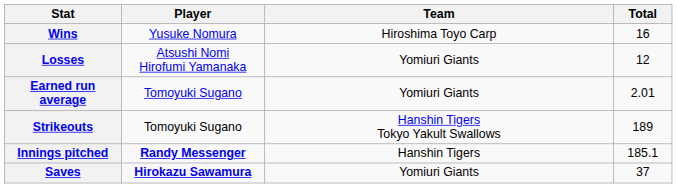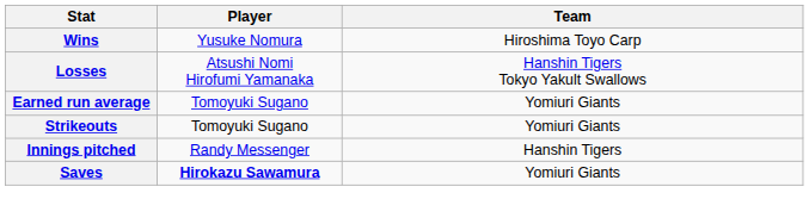- column: Total | 16 | 12 | 2.01 | 189 | 185.1 | 37
Losses | Team: Yomiuri Giants -> Hanshin Tigers Tokyo Yakult Swallows
Strikeouts | Team: Hanshin Tigers Tokyo Yakult Swallows -> Yomiuri Giants
Innings pitched | Player: bold -> normal
